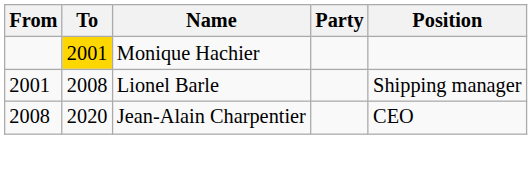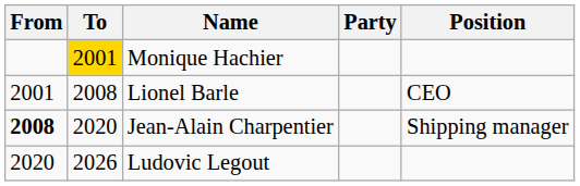Lionel Barle | Position: Shipping manager -> CEO
Jean-Alain Charpentier | From: normal -> bold
Jean-Alain Charpentier | Position: CEO -> Shipping manager
+ row: 2020 | 2026 | Ludovic Legout
